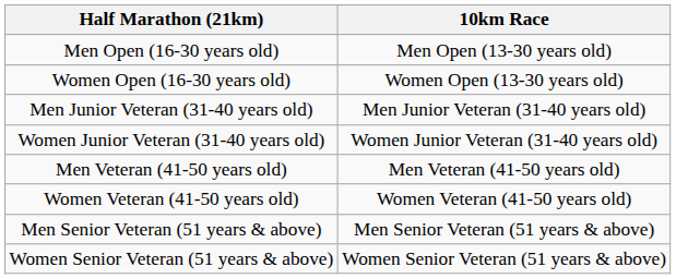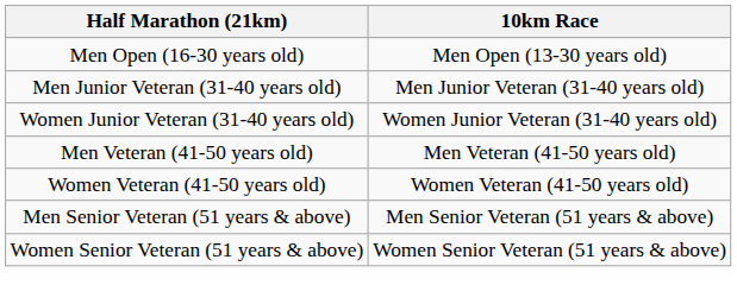- row: Women Open (16-30 years old) | Women Open (13-30 years old)
